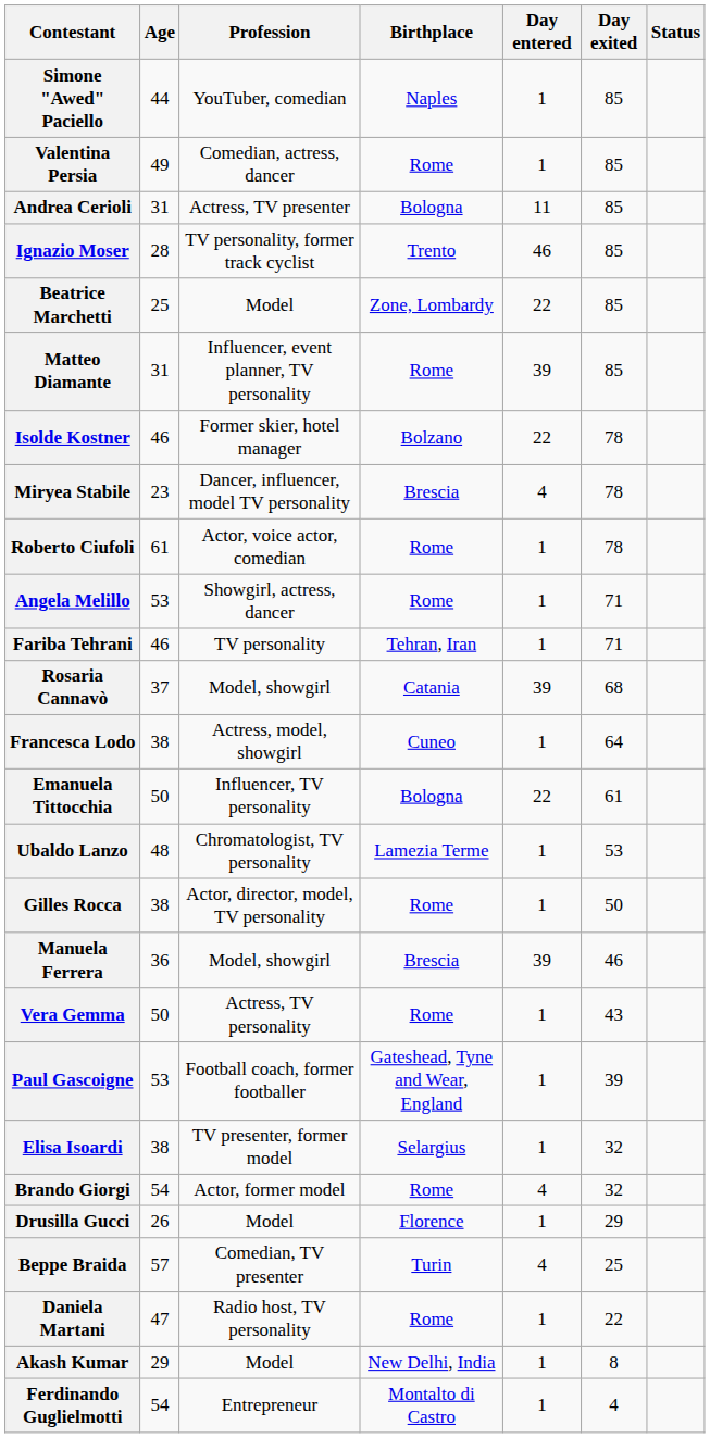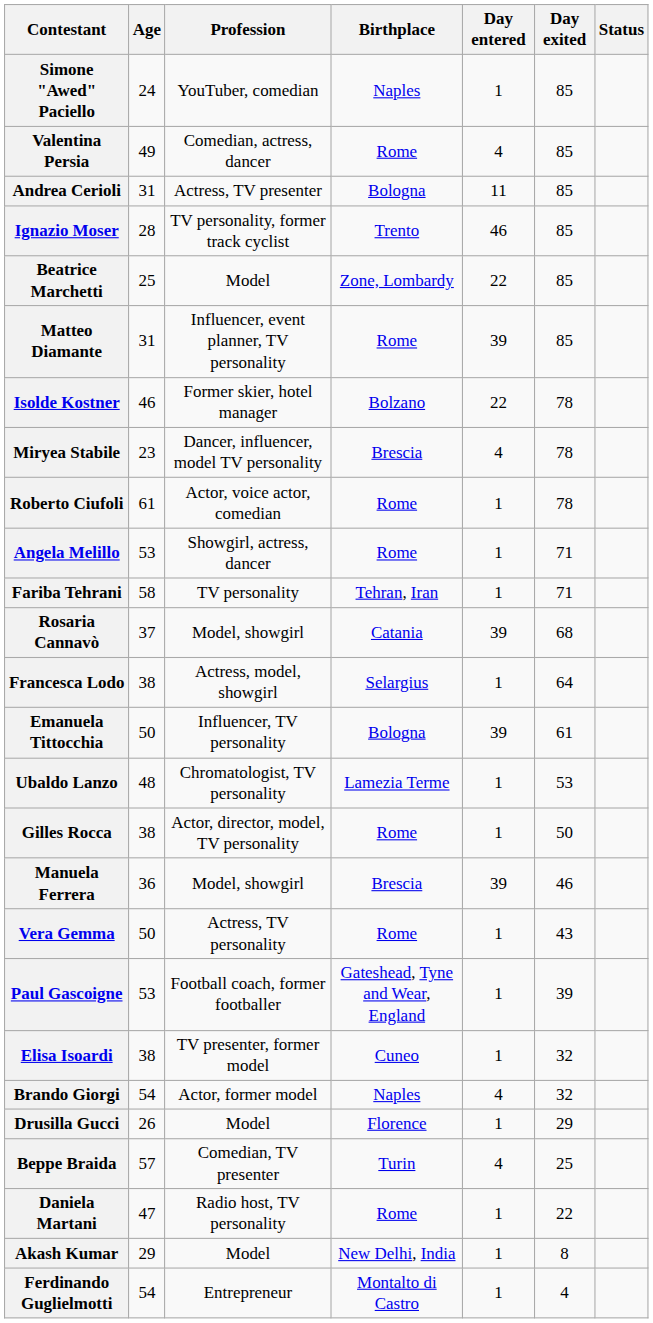Simone "Awed" Paciello | Age: 44 -> 24
Valentina Persia | Day entered: 1 -> 4
Fariba Tehrani | Age: 46 -> 58
Francesca Lodo | Birthplace: Cuneo -> Selargius
Emanuela Tittocchia | Day entered: 22 -> 39
Elisa Isoardi | Birthplace: Selargius -> Cuneo
Brando Giorgi | Birthplace: Rome -> Naples
